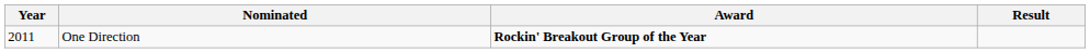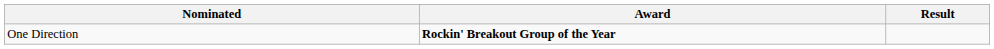- column: Year | 2011
